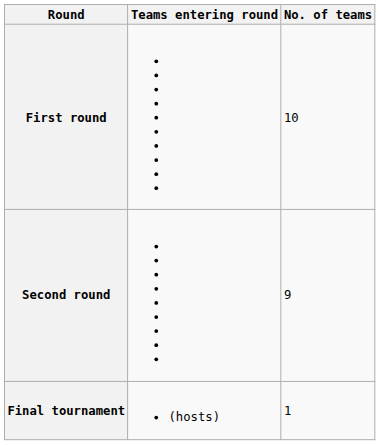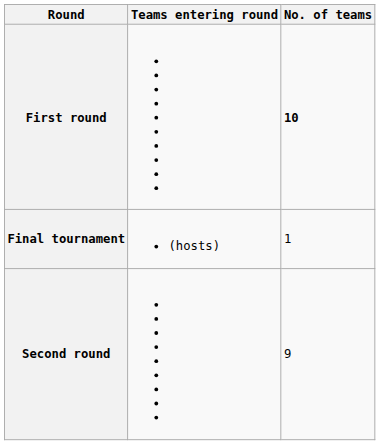First round | No. of teams: normal -> bold
rows swapped: Second round <-> Final tournament
